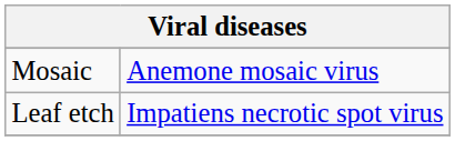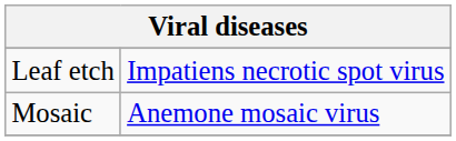rows swapped: Leaf etch <-> Mosaic
